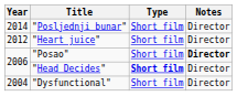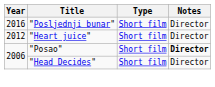"Posljednji bunar" | Year: 2014 -> 2016
"Head Decides" | Type: bold -> normal
- row: 2004 | "Dysfunctional" | Short film | Director
